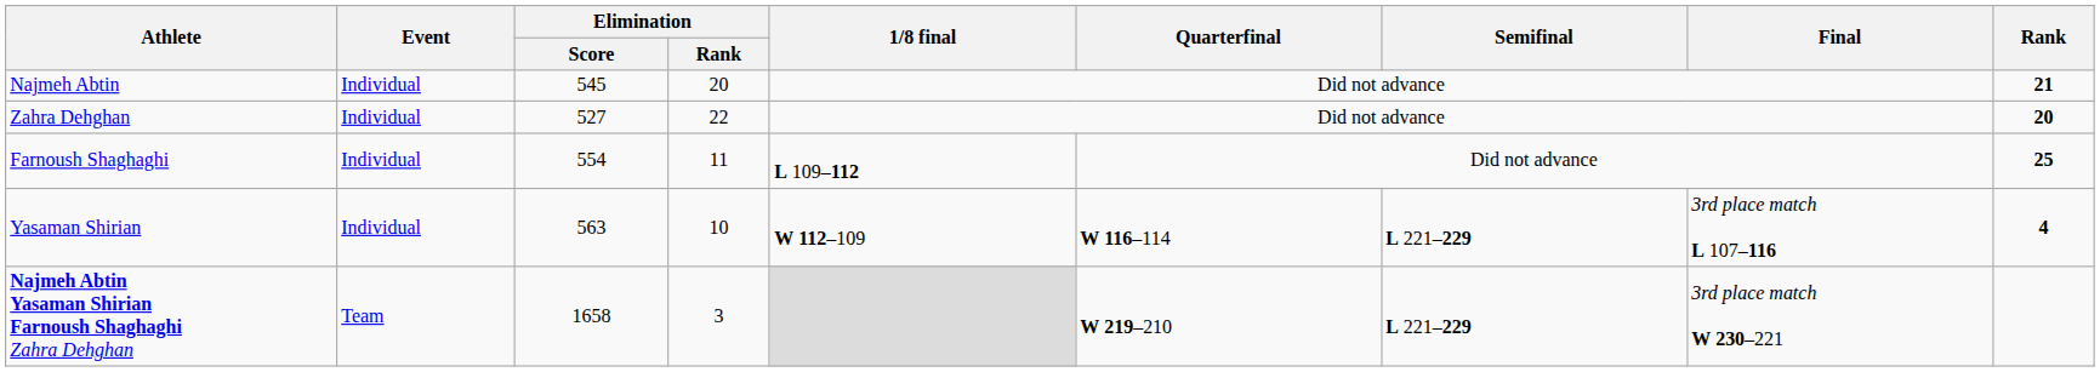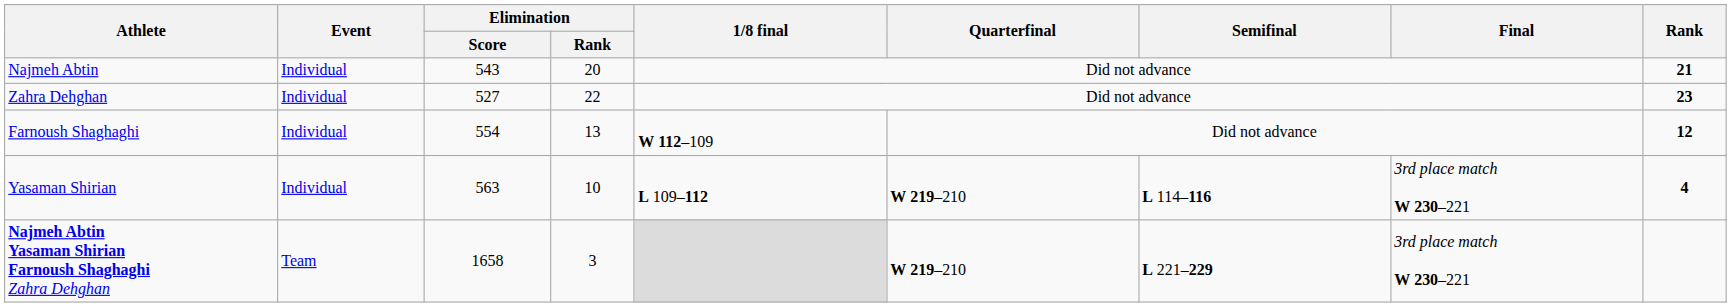Najmeh Abtin | Elimination / Score: 545 -> 543
Zahra Dehghan | Rank: 20 -> 23
Farnoush Shaghaghi | Elimination / Rank: 11 -> 13
Farnoush Shaghaghi | 1/8 final: L 109–112 -> W 112–109
Farnoush Shaghaghi | Rank: 25 -> 12
Yasaman Shirian | 1/8 final: W 112–109 -> L 109–112
Yasaman Shirian | Quarterfinal: W 116–114 -> W 219–210
Yasaman Shirian | Semifinal: L 221–229 -> L 114–116
Yasaman Shirian | Final: 3rd place match L 107–116 -> 3rd place match W 230–221
